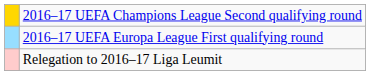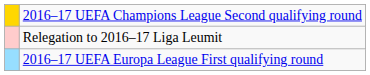rows swapped: 2016–17 UEFA Europa League First qualifying round <-> Relegation to 2016–17 Liga Leumit
